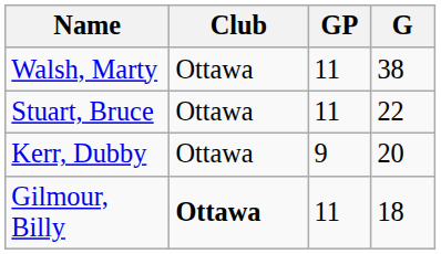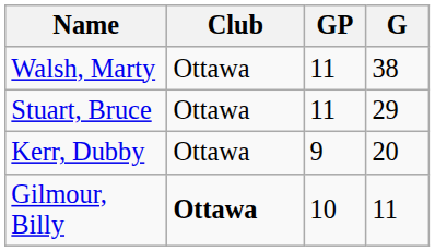Stuart, Bruce | G: 22 -> 29
Gilmour, Billy | GP: 11 -> 10
Gilmour, Billy | G: 18 -> 11
